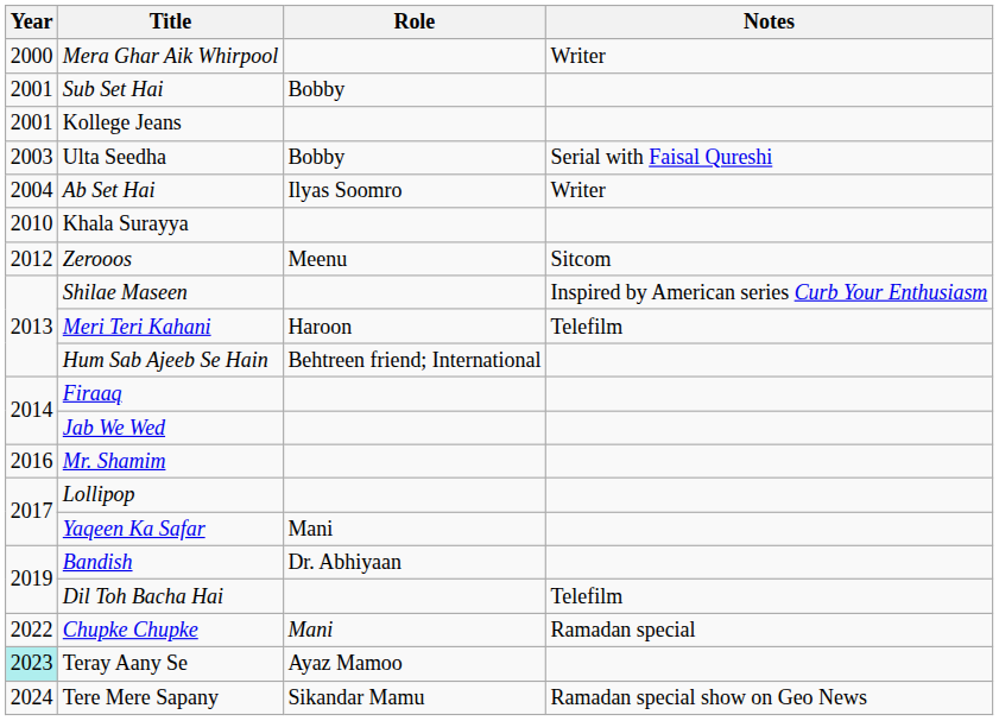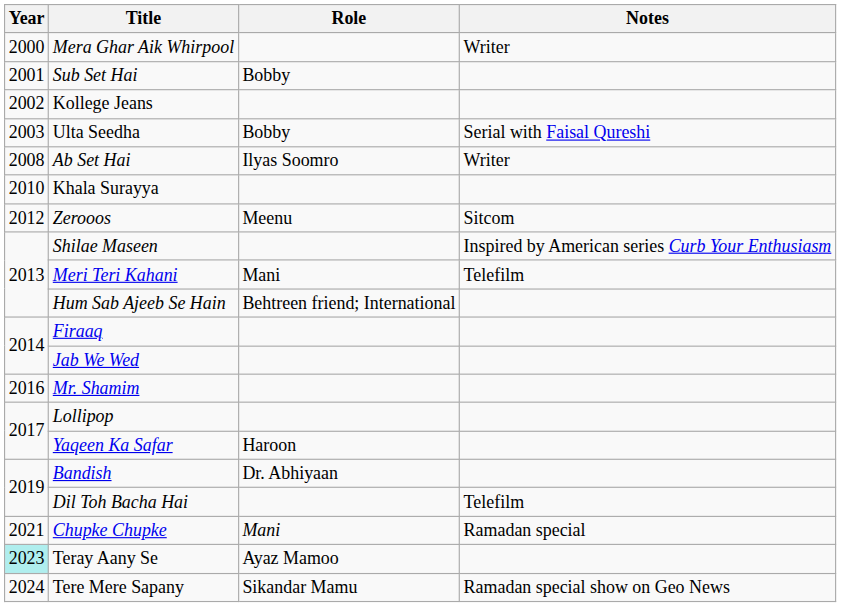Kollege Jeans | Year: 2001 -> 2002
Ab Set Hai | Year: 2004 -> 2008
Meri Teri Kahani | Role: Haroon -> Mani
Yaqeen Ka Safar | Role: Mani -> Haroon
Chupke Chupke | Year: 2022 -> 2021
